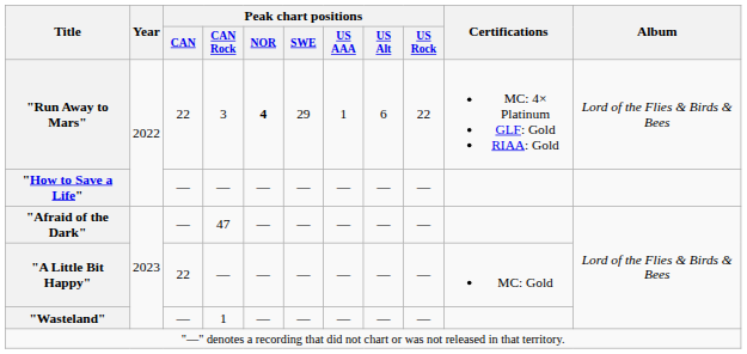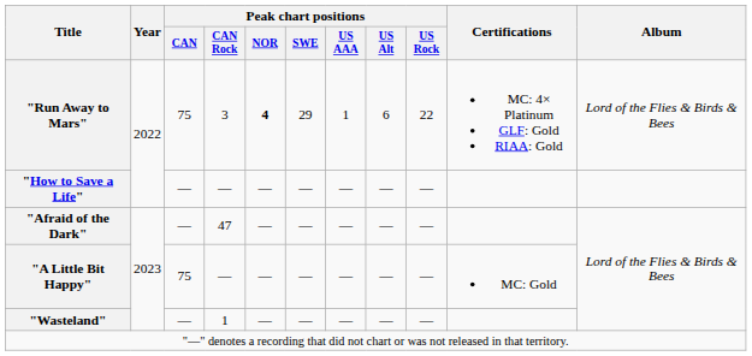"Run Away to Mars" | Peak chart positions / CAN: 22 -> 75
"A Little Bit Happy" | Peak chart positions / CAN: 22 -> 75
